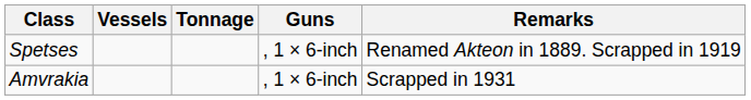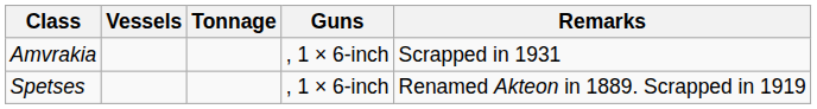rows swapped: Spetses <-> Amvrakia
